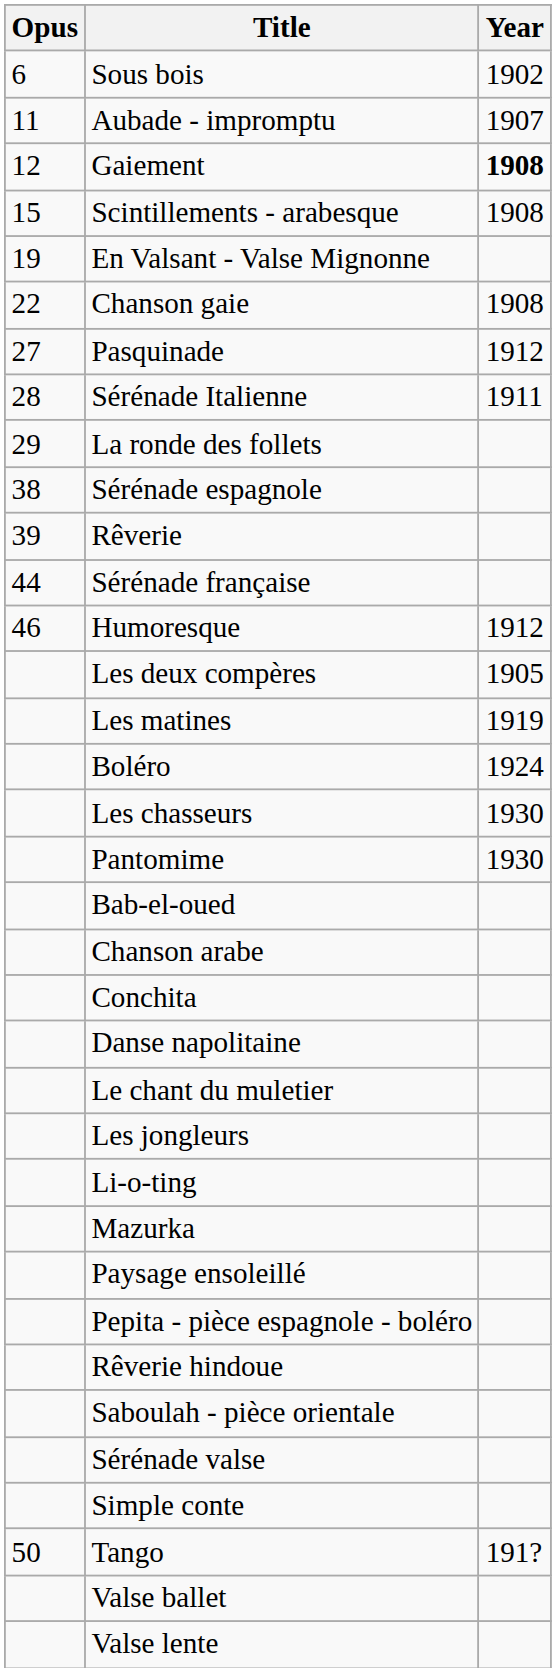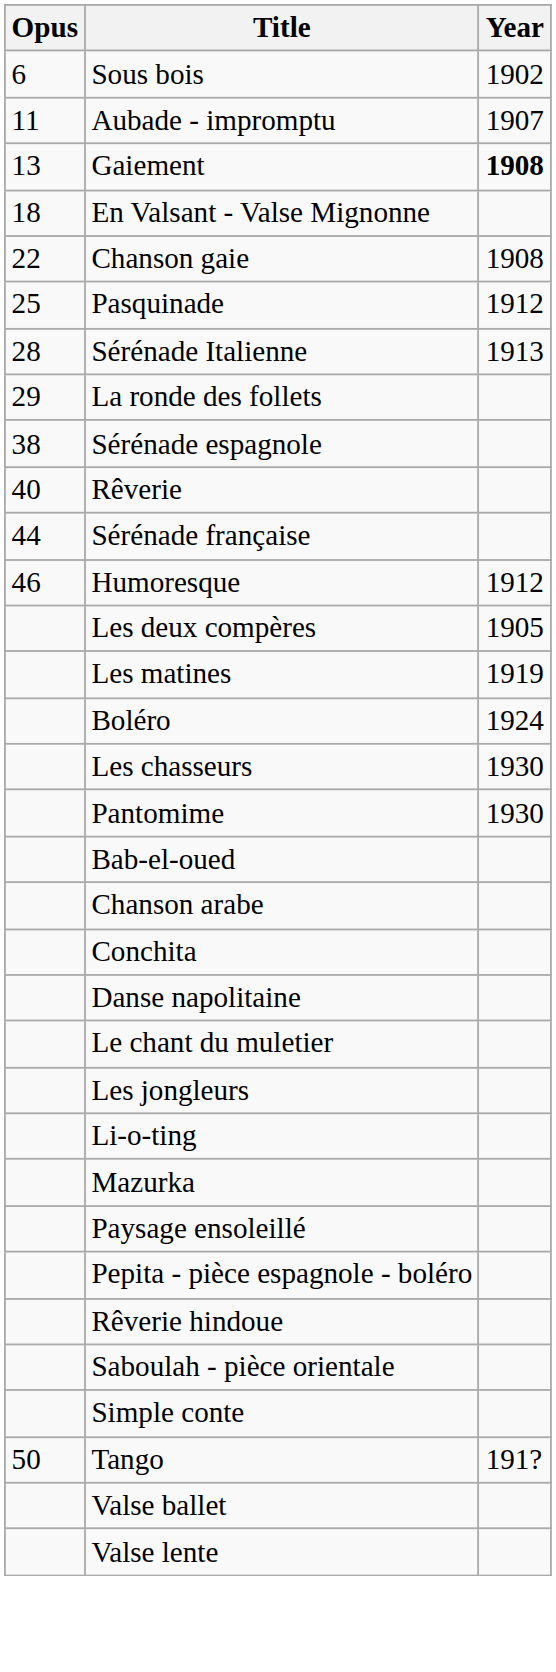Gaiement | Opus: 12 -> 13
- row: 15 | Scintillements - arabesque | 1908
En Valsant - Valse Mignonne | Opus: 19 -> 18
Pasquinade | Opus: 27 -> 25
Sérénade Italienne | Year: 1911 -> 1913
Rêverie | Opus: 39 -> 40
- row: Sérénade valse
